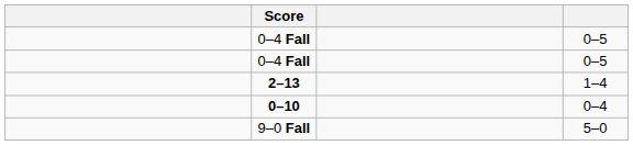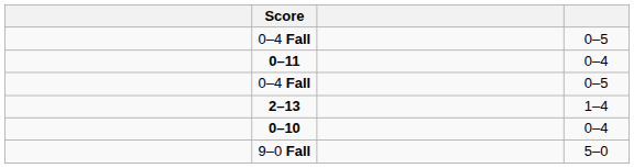+ row: 0–11 | 0–4
